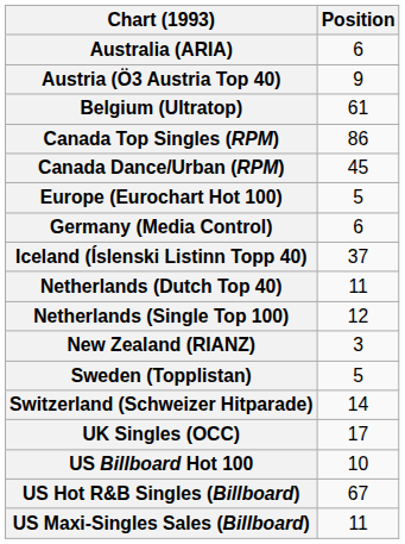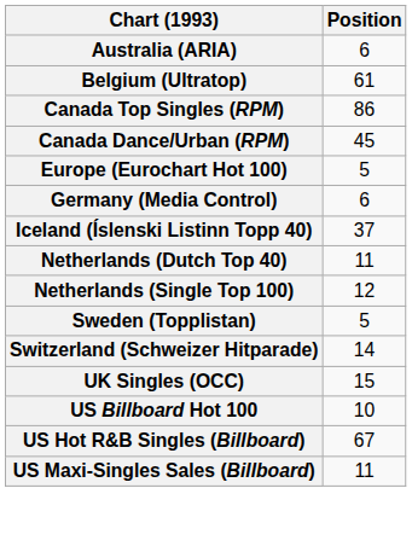- row: Austria (Ö3 Austria Top 40) | 9
- row: New Zealand (RIANZ) | 3
UK Singles (OCC) | Position: 17 -> 15
